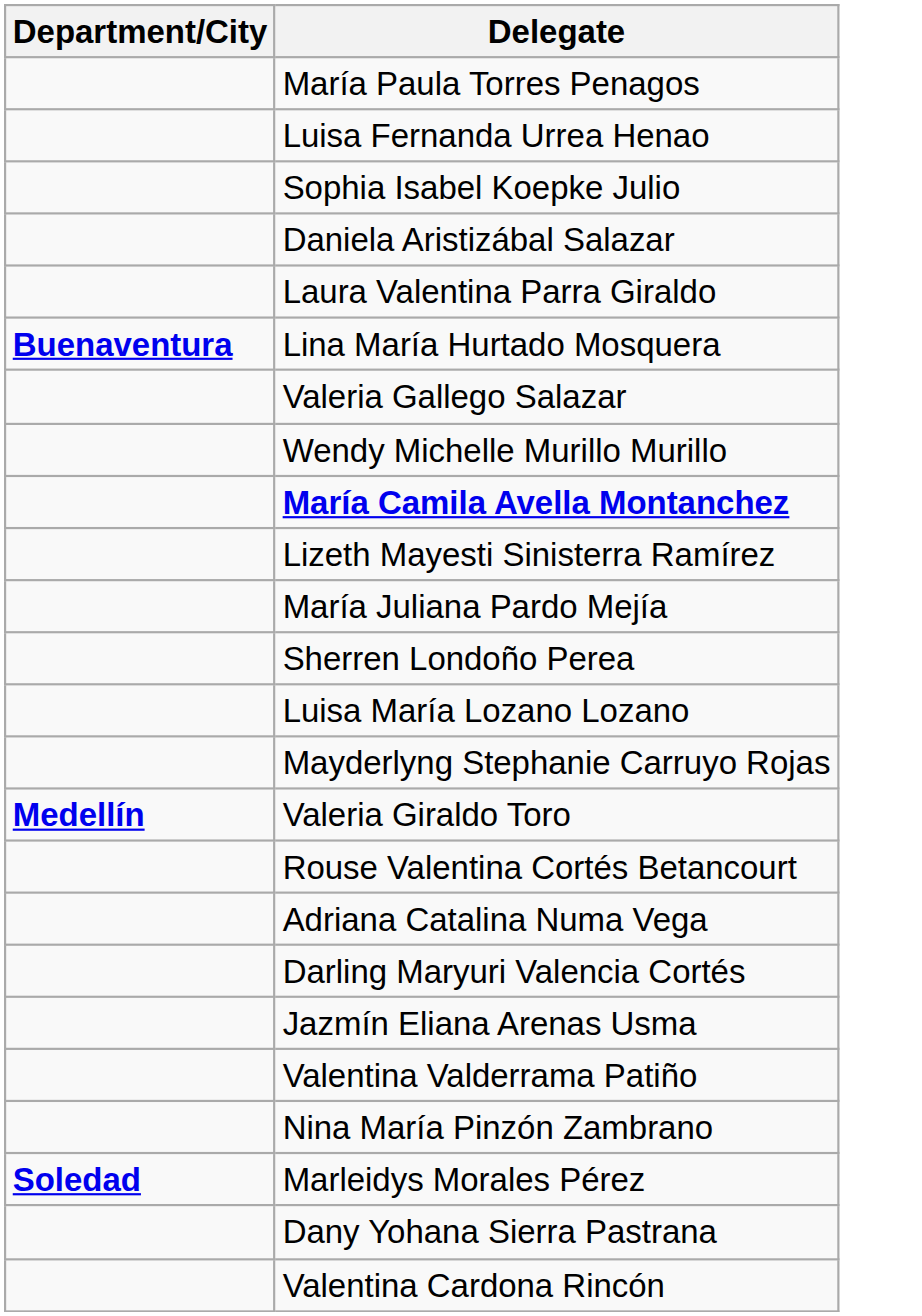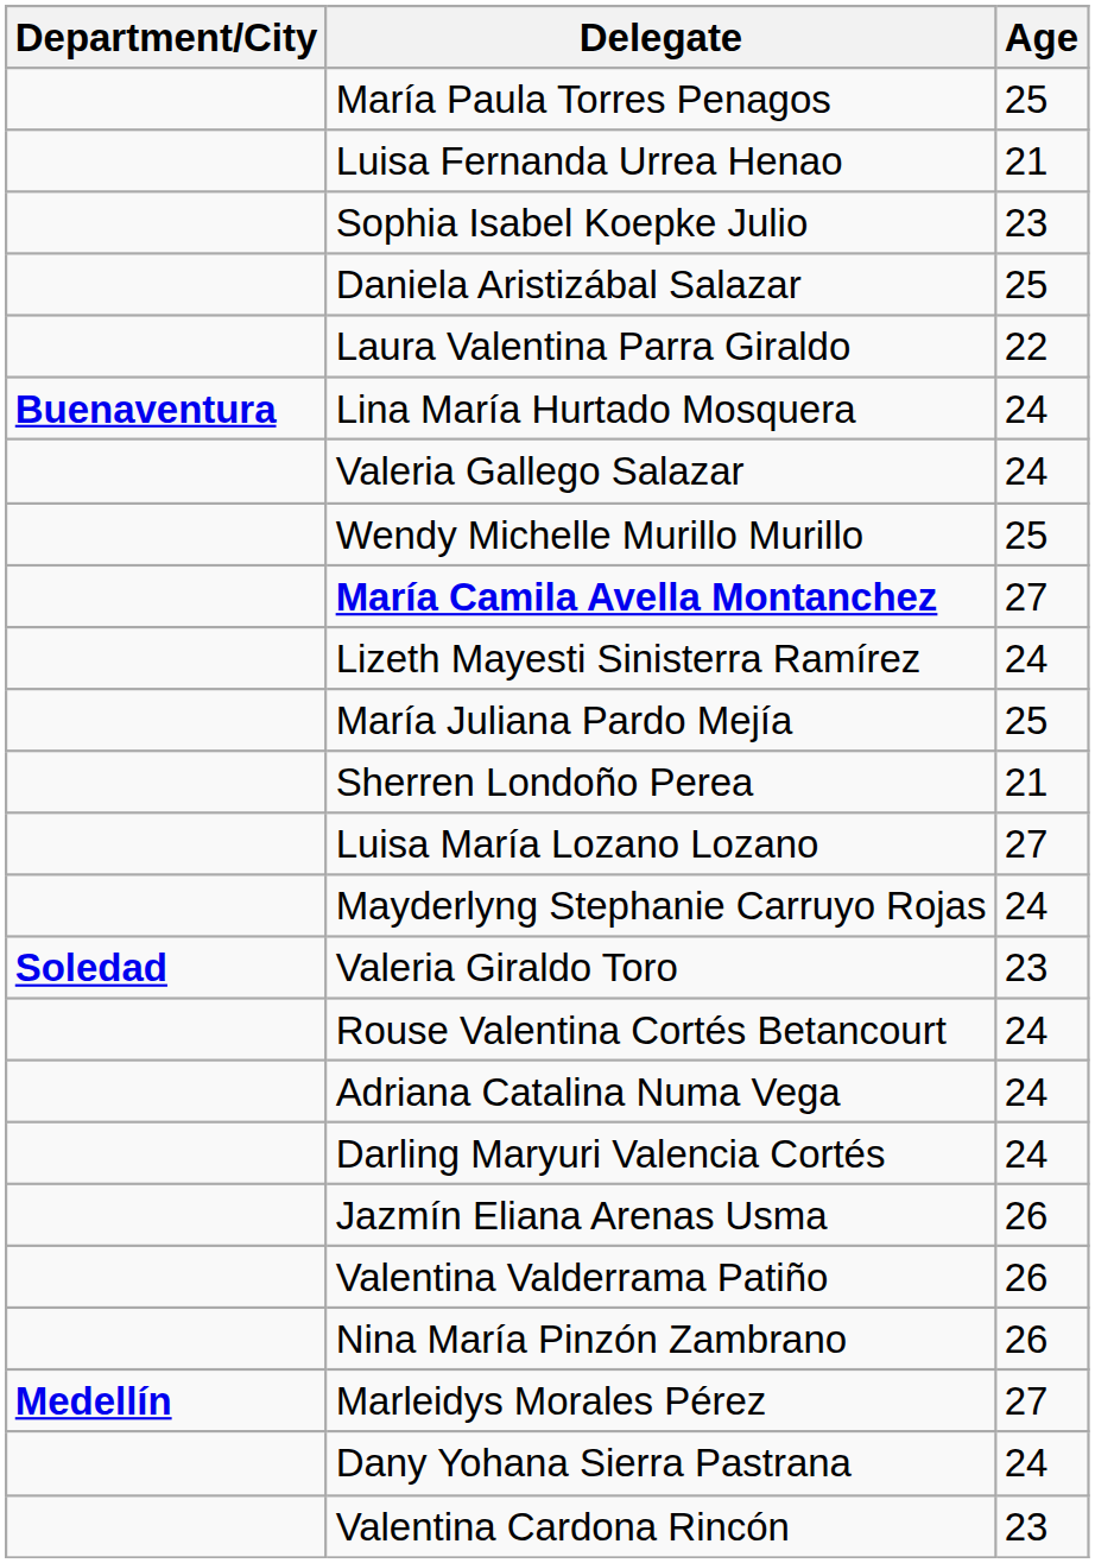+ column: Age | 25 | 21 | 23 | 25 | 22 | 24 | 24 | 25 | 27 | 24 | 25 | 21 | 27 | 24 | 23 | 24 | 24 | 24 | 26 | 26 | 26 | 27 | 24 | 23
Valeria Giraldo Toro | Department/City: Medellín -> Soledad
Marleidys Morales Pérez | Department/City: Soledad -> Medellín
